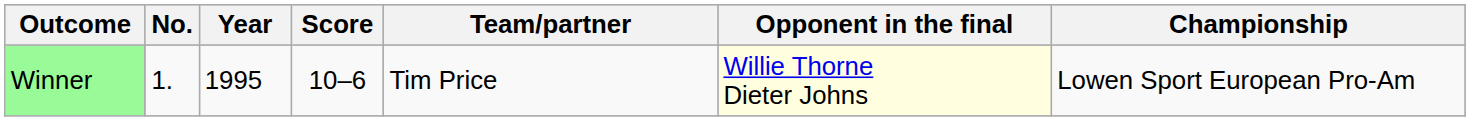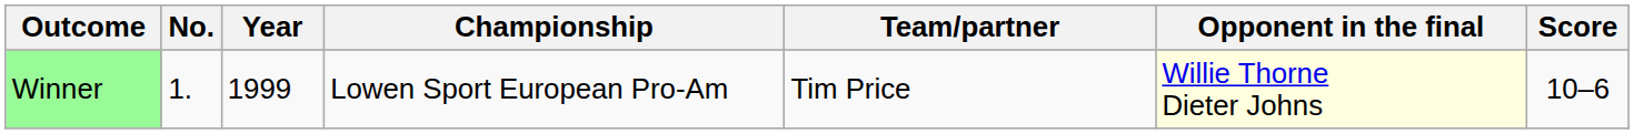columns swapped: Championship <-> Score
Winner | Year: 1995 -> 1999
